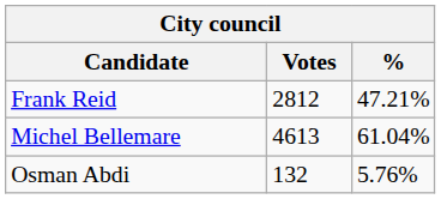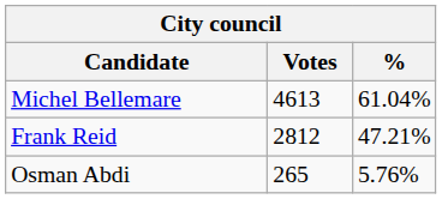rows swapped: Michel Bellemare <-> Frank Reid
Osman Abdi | Votes: 132 -> 265
